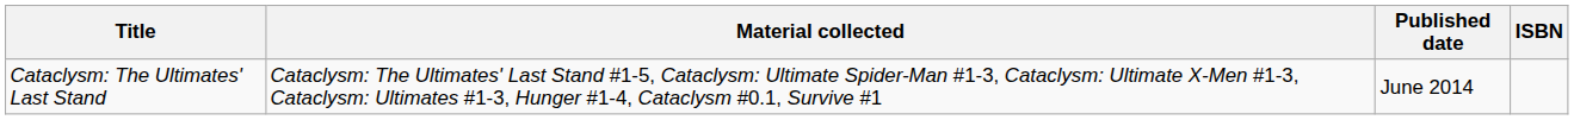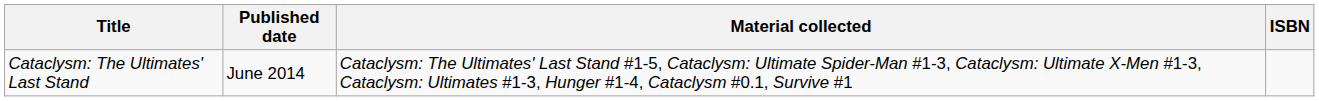columns swapped: Material collected <-> Published date
